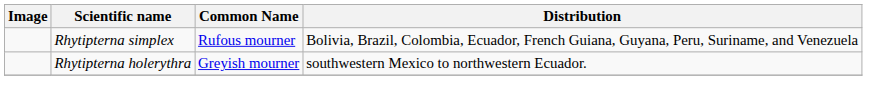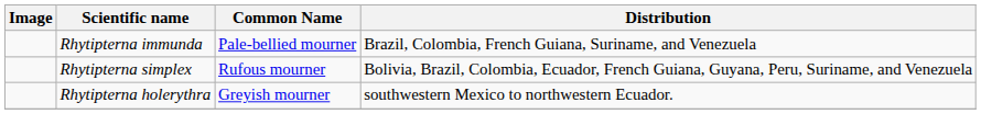+ row: Rhytipterna immunda | Pale-bellied mourner | Brazil, Colombia, French Guiana, Suriname, and Venezuela
